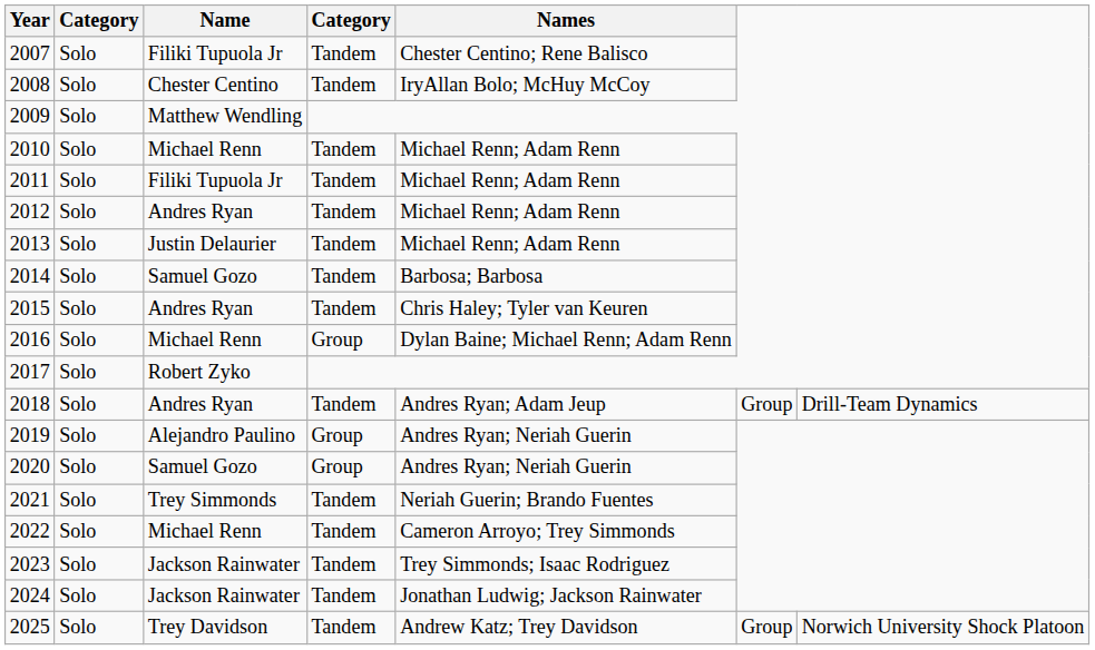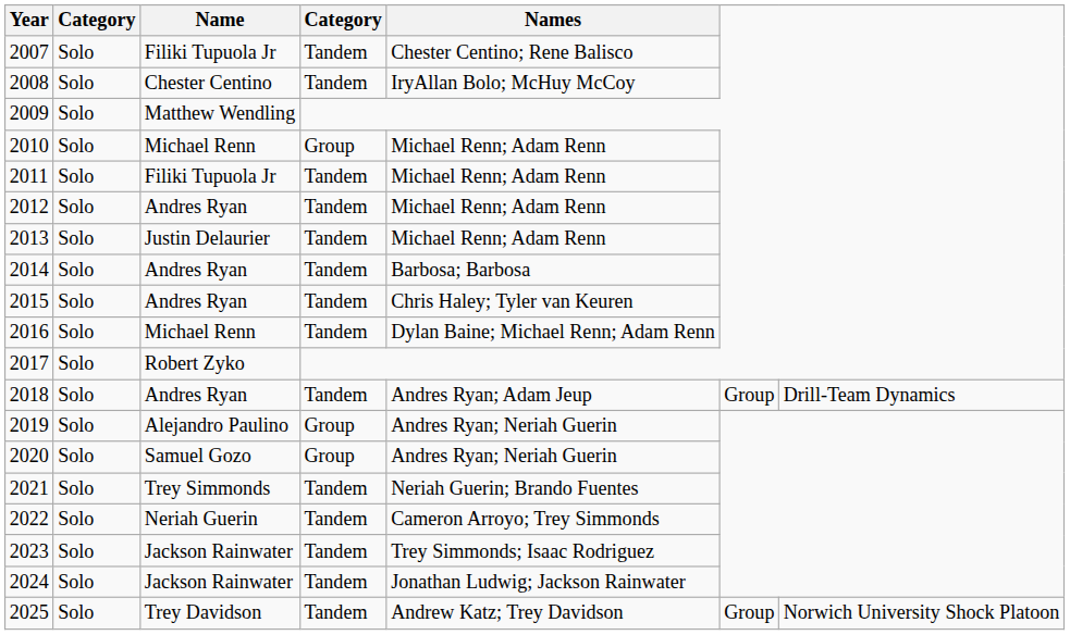2010 | column 4: Tandem -> Group
2014 | Name: Samuel Gozo -> Andres Ryan
2016 | column 4: Group -> Tandem
2022 | Name: Michael Renn -> Neriah Guerin
